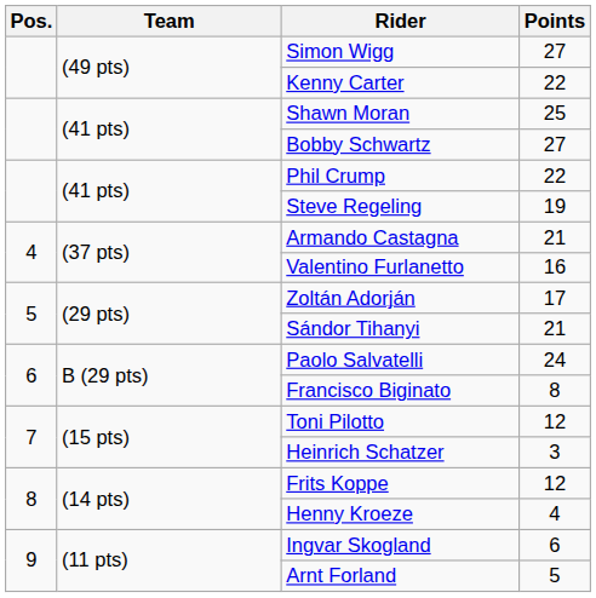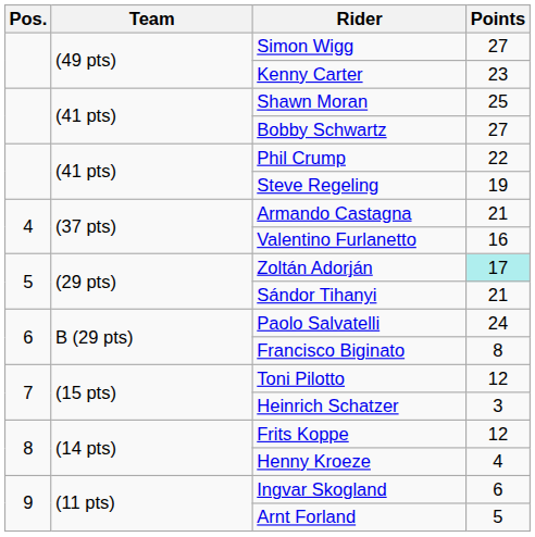Kenny Carter | Points: 22 -> 23
Zoltán Adorján | Points: no background -> paleturquoise background
